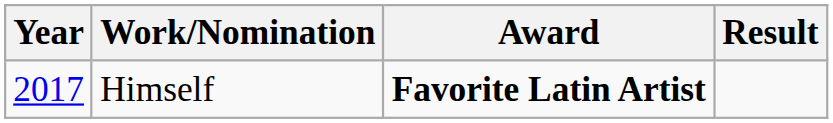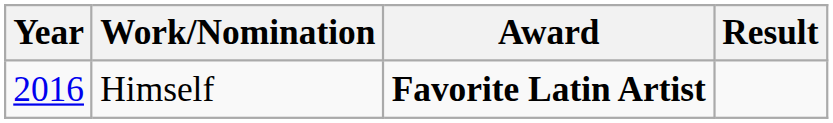Himself | Year: 2017 -> 2016
